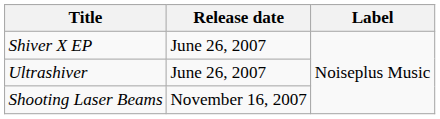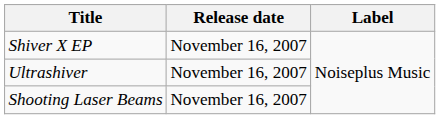Shiver X EP | Release date: June 26, 2007 -> November 16, 2007
Ultrashiver | Release date: June 26, 2007 -> November 16, 2007
